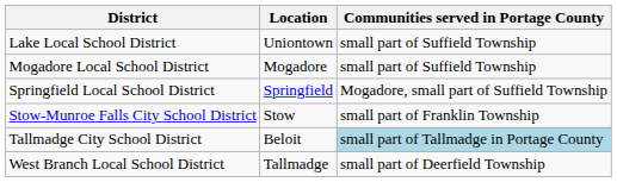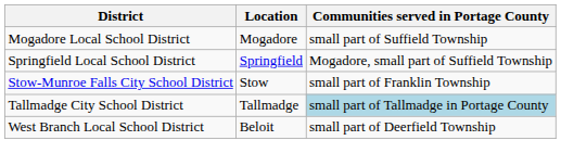- row: Lake Local School District | Uniontown | small part of Suffield Township
Tallmadge City School District | Location: Beloit -> Tallmadge
West Branch Local School District | Location: Tallmadge -> Beloit
